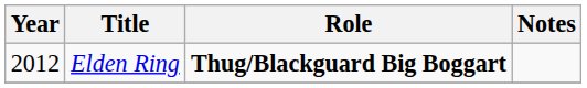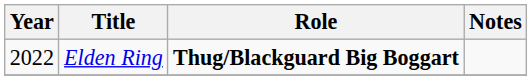Elden Ring | Year: 2012 -> 2022
